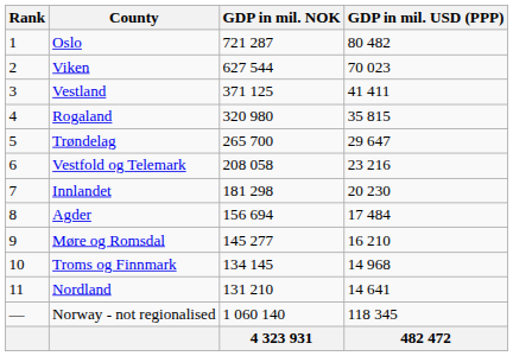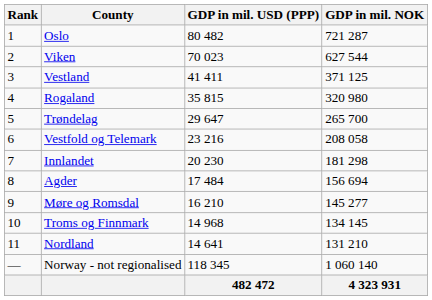columns swapped: GDP in mil. NOK <-> GDP in mil. USD (PPP)
